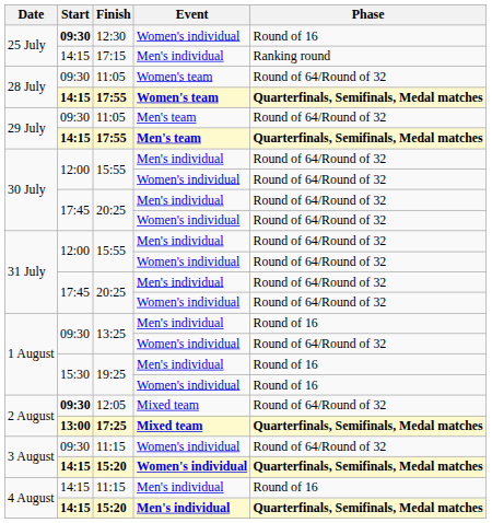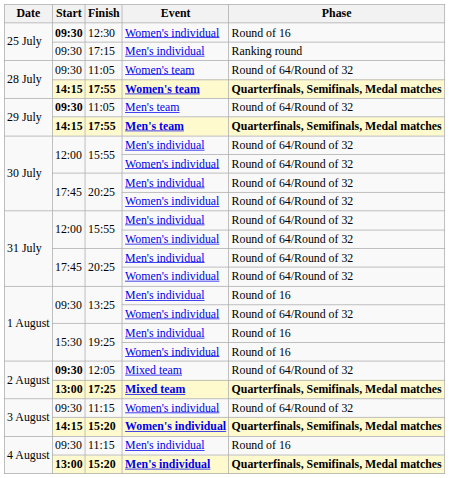17:15 | Start: 14:15 -> 09:30
11:05 / Men's team | Start: normal -> bold
11:15 / Men's individual | Start: 14:15 -> 09:30
15:20 / Men's individual | Start: 14:15 -> 13:00
